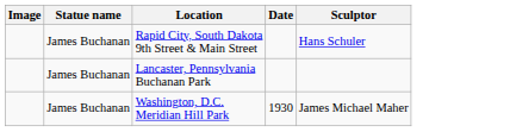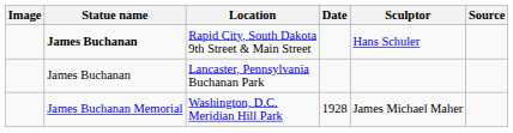+ column: Source
Rapid City, South Dakota 9th Street & Main Street | Statue name: normal -> bold
Washington, D.C. Meridian Hill Park | Statue name: James Buchanan -> James Buchanan Memorial
Washington, D.C. Meridian Hill Park | Date: 1930 -> 1928
